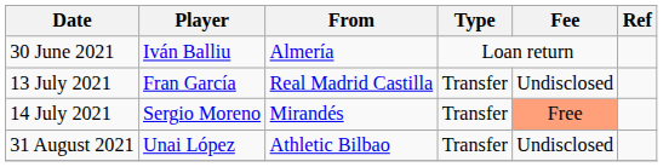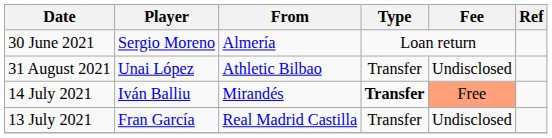30 June 2021 | Player: Iván Balliu -> Sergio Moreno
rows swapped: 13 July 2021 <-> 31 August 2021
14 July 2021 | Player: Sergio Moreno -> Iván Balliu
14 July 2021 | Type: normal -> bold
